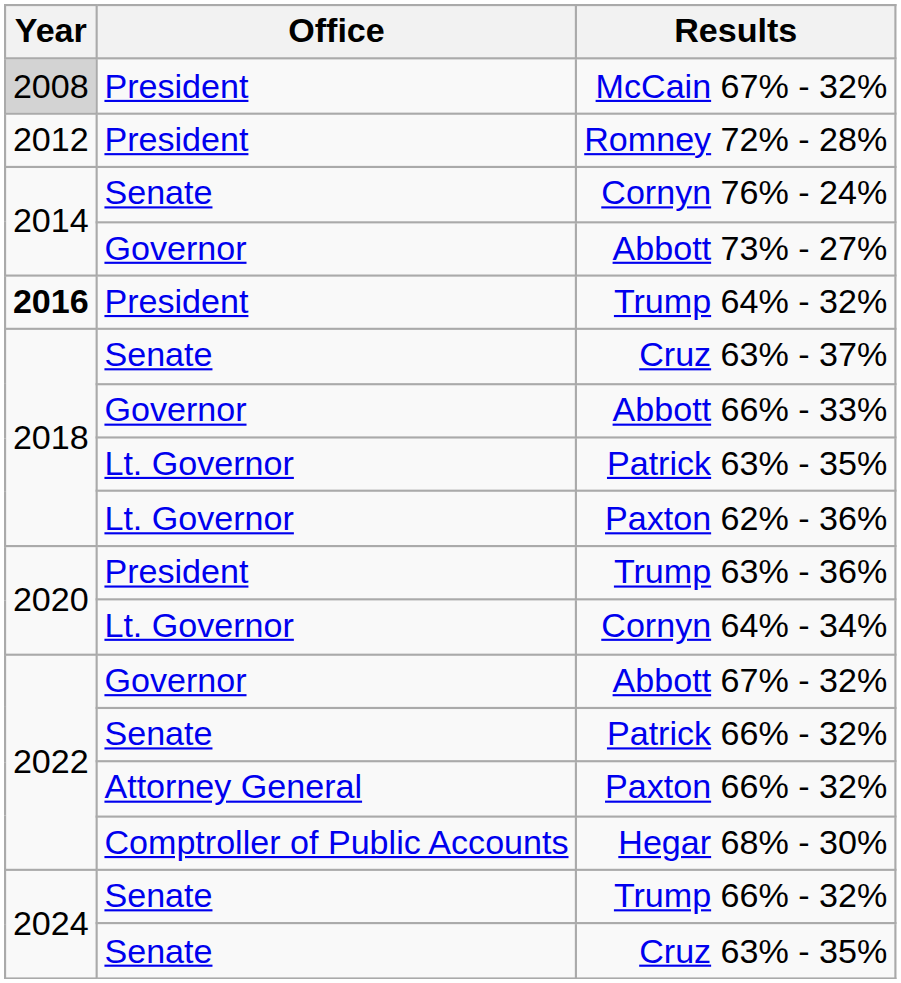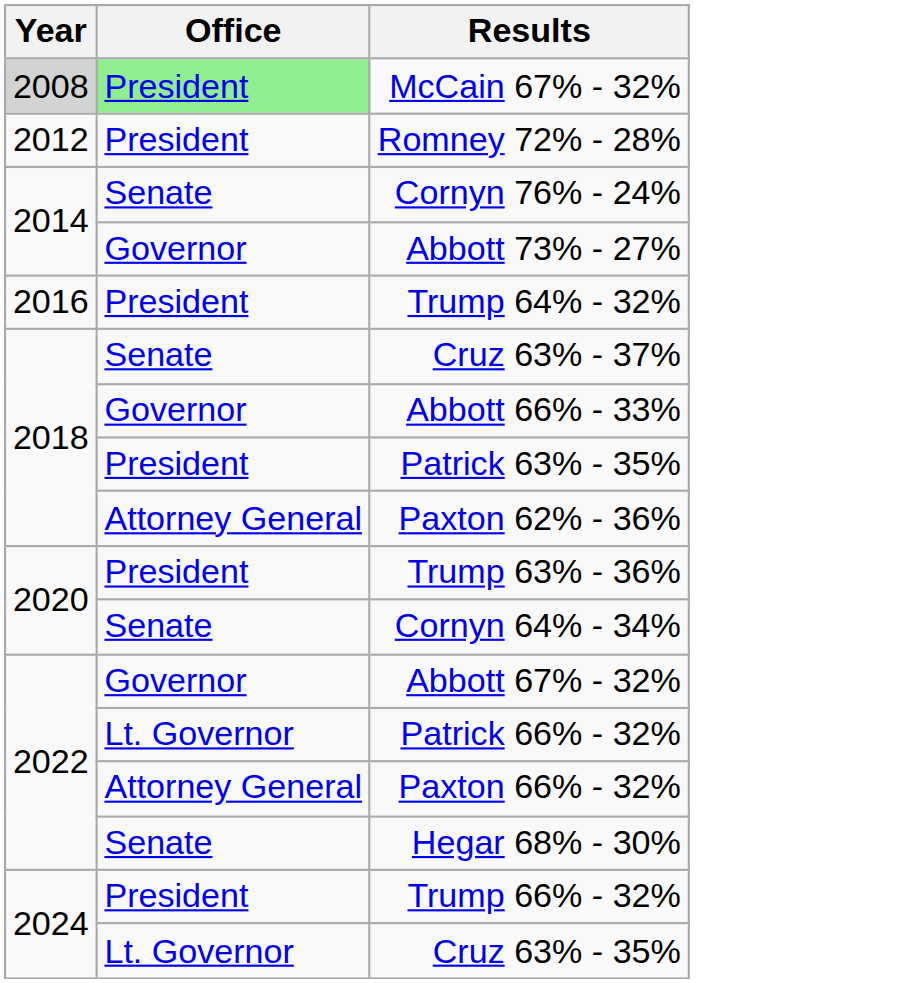McCain 67% - 32% | Office: no background -> lightgreen background
Trump 64% - 32% | Year: bold -> normal
Patrick 63% - 35% | Office: Lt. Governor -> President
Paxton 62% - 36% | Office: Lt. Governor -> Attorney General
Cornyn 64% - 34% | Office: Lt. Governor -> Senate
Patrick 66% - 32% | Office: Senate -> Lt. Governor
Hegar 68% - 30% | Office: Comptroller of Public Accounts -> Senate
Trump 66% - 32% | Office: Senate -> President
Cruz 63% - 35% | Office: Senate -> Lt. Governor
